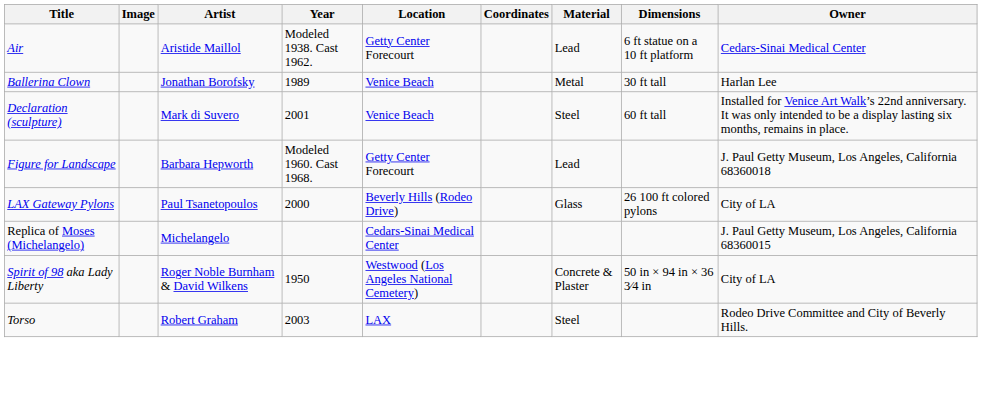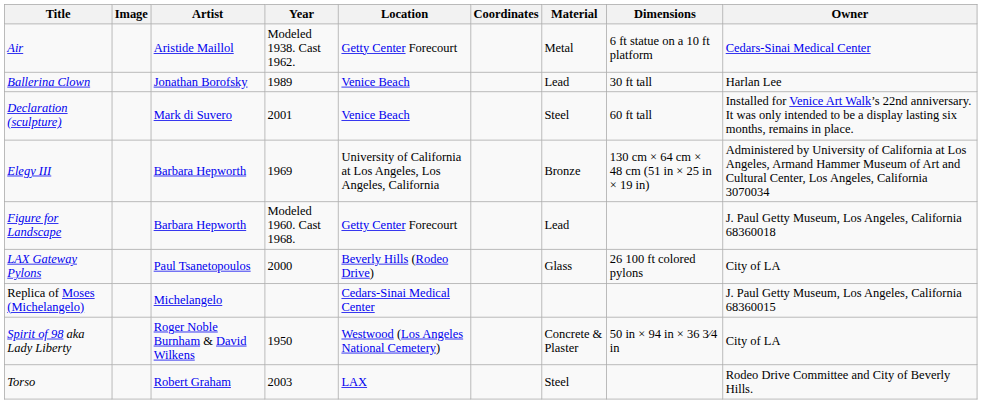Air | Material: Lead -> Metal
Ballerina Clown | Material: Metal -> Lead
+ row: Elegy III | Barbara Hepworth | 1969 | University of California at Los Angeles, Los Angeles, California | Bronze | 130 cm × 64 cm × 48 cm (51 in × 25 in × 19 in) | Administered by University of California at Los Angeles, Armand Hammer Museum of Art and Cultural Center, Los Angeles, California 3070034
